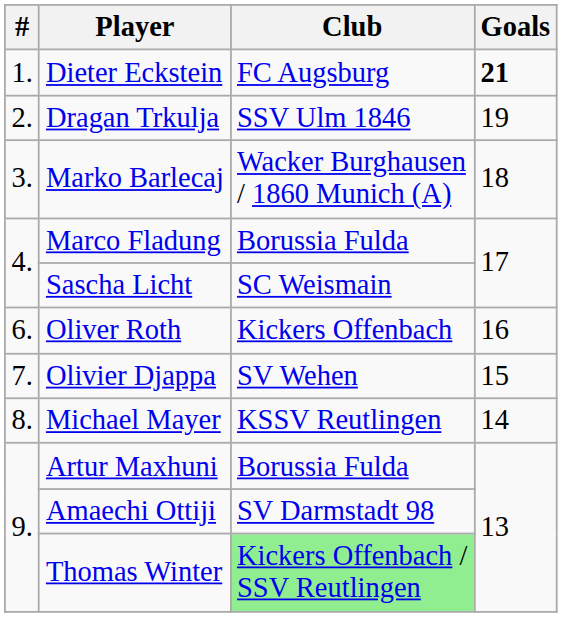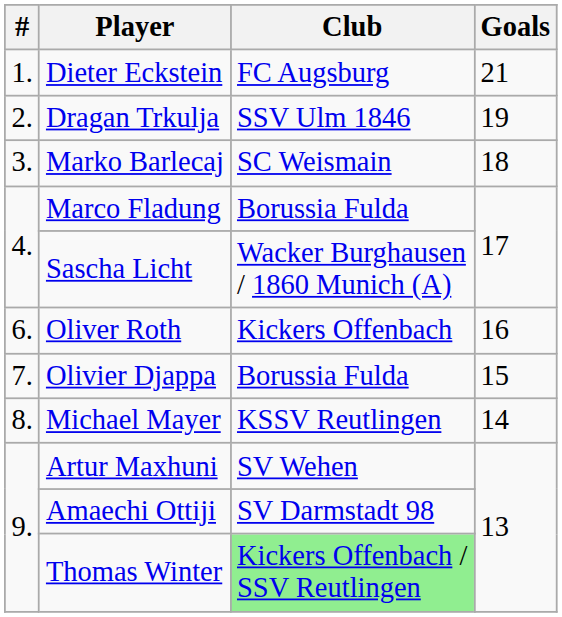Dieter Eckstein | Goals: bold -> normal
Marko Barlecaj | Club: Wacker Burghausen / 1860 Munich (A) -> SC Weismain
Sascha Licht | Club: SC Weismain -> Wacker Burghausen / 1860 Munich (A)
Olivier Djappa | Club: SV Wehen -> Borussia Fulda
Artur Maxhuni | Club: Borussia Fulda -> SV Wehen
